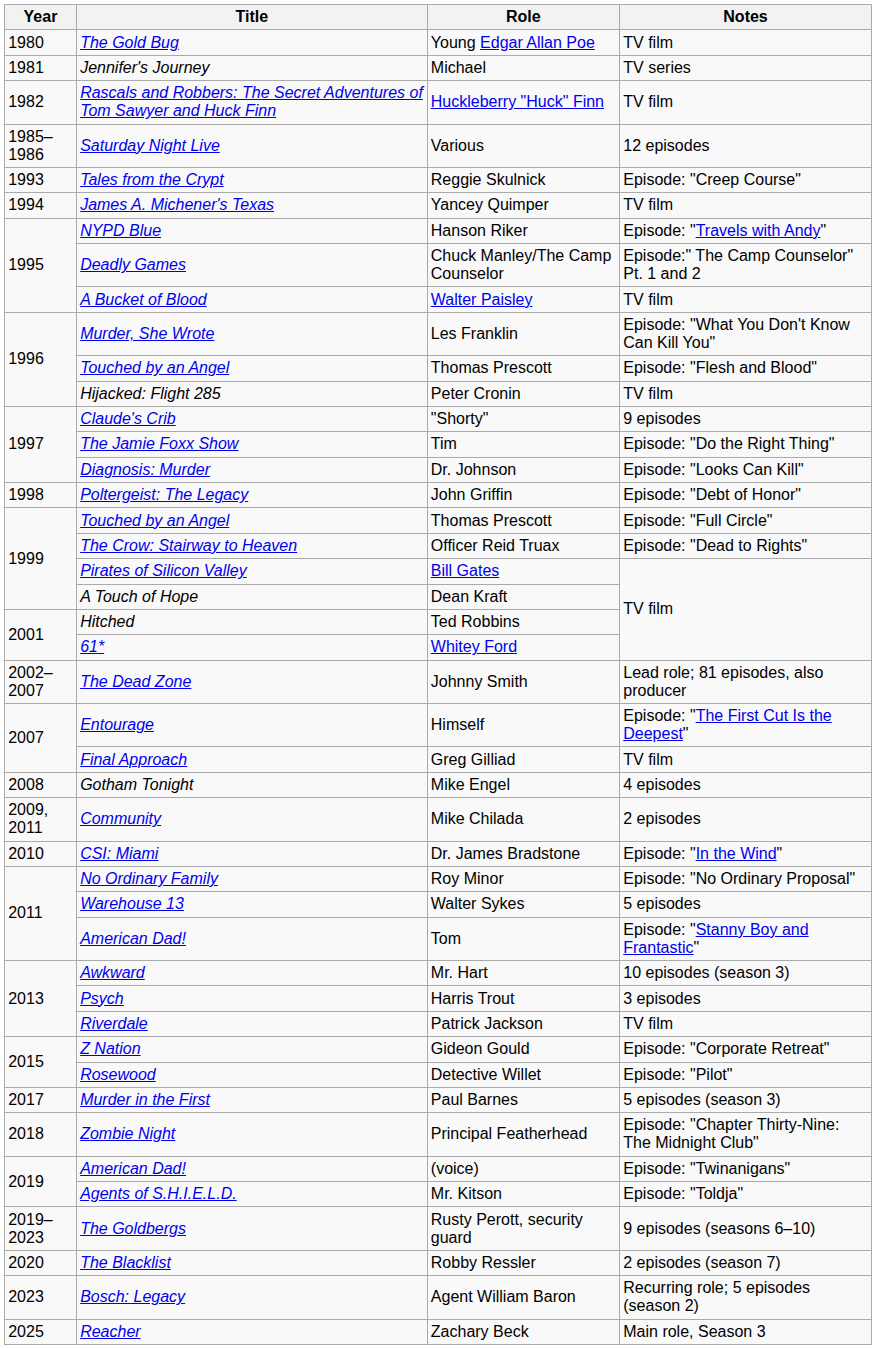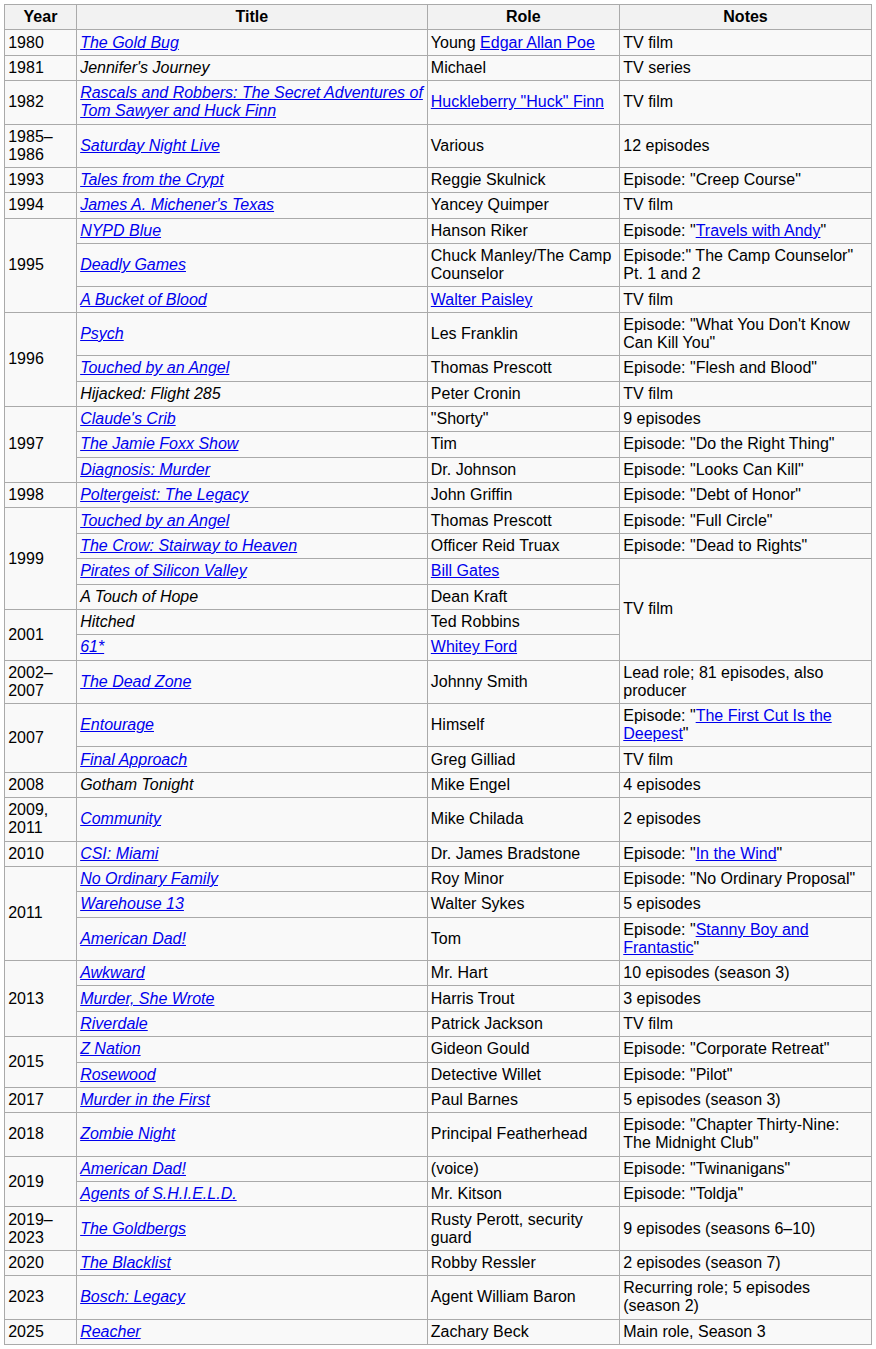Les Franklin | Title: Murder, She Wrote -> Psych
Harris Trout | Title: Psych -> Murder, She Wrote
